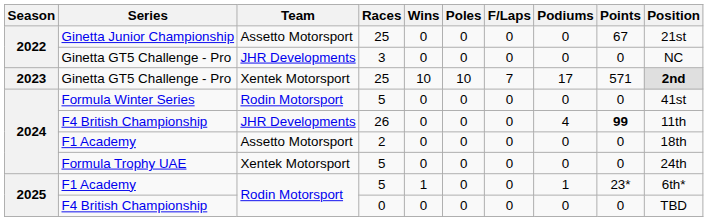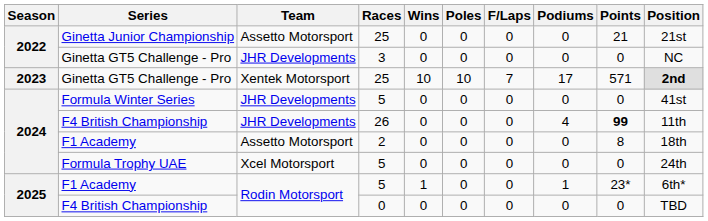Ginetta Junior Championship | Points: 67 -> 21
Formula Winter Series | Team: Rodin Motorsport -> JHR Developments
F1 Academy / 2 | Points: 0 -> 8
Formula Trophy UAE | Team: Xentek Motorsport -> Xcel Motorsport
